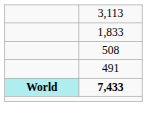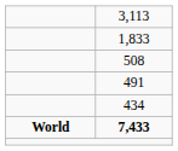+ row: 434
7,433 | column 1: paleturquoise background -> no background
